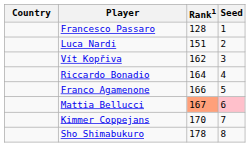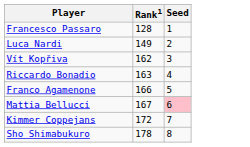- column: Country
Luca Nardi | Rank1: 151 -> 149
Riccardo Bonadio | Rank1: 164 -> 163
Mattia Bellucci | Rank1: lightsalmon background -> no background
Kimmer Coppejans | Rank1: 170 -> 172
